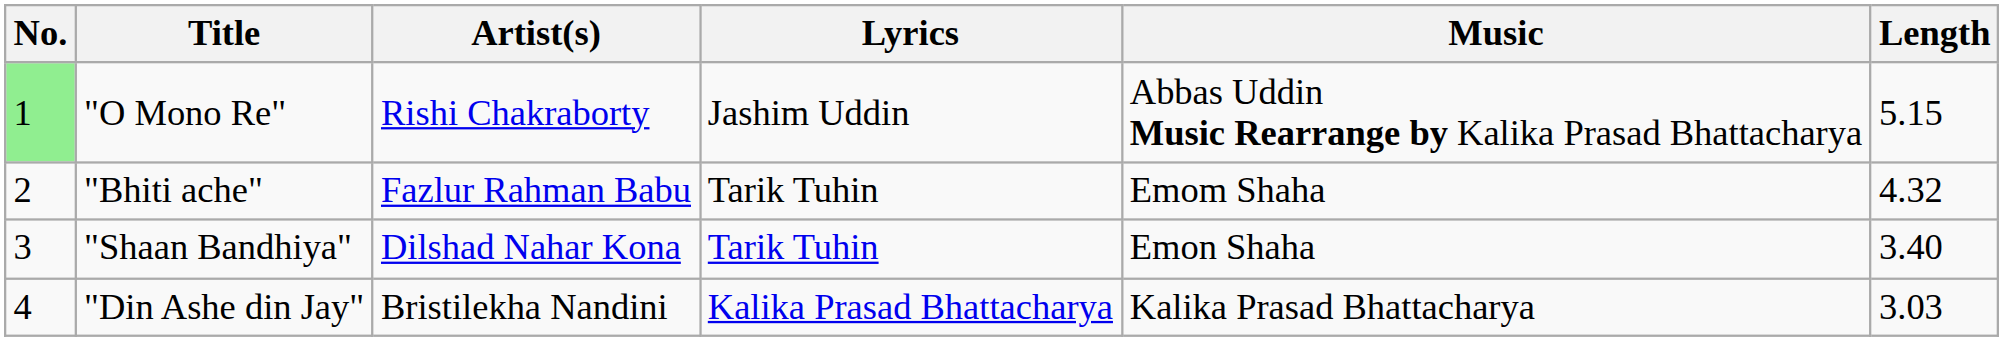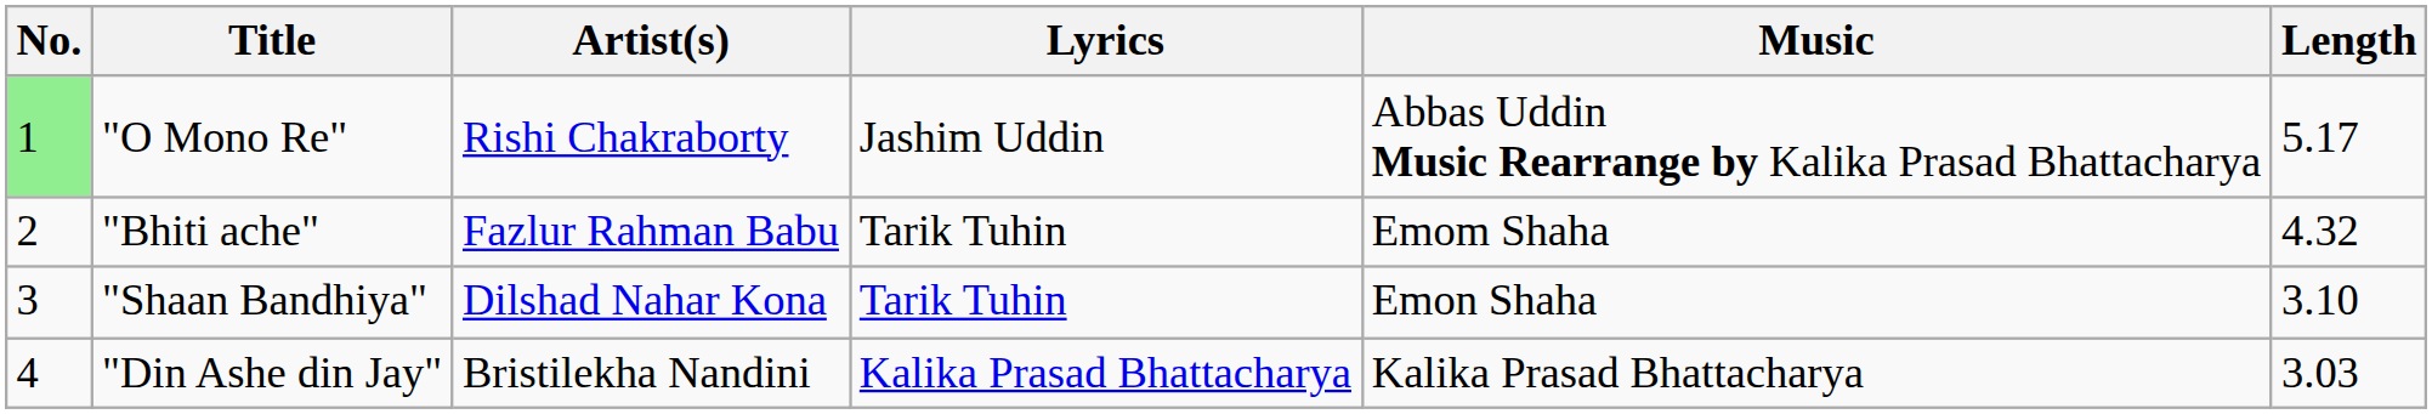"O Mono Re" | Length: 5.15 -> 5.17
"Shaan Bandhiya" | Length: 3.40 -> 3.10
